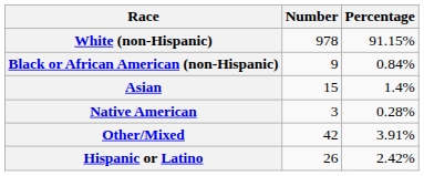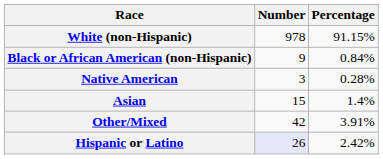rows swapped: Native American <-> Asian
Hispanic or Latino | Number: no background -> lavender background
